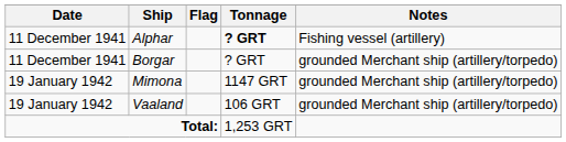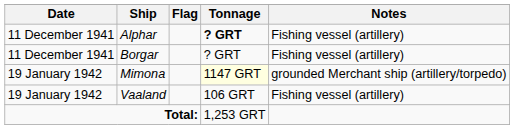Borgar | Notes: grounded Merchant ship (artillery/torpedo) -> Fishing vessel (artillery)
Mimona | Tonnage: no background -> lightyellow background
Vaaland | Notes: grounded Merchant ship (artillery/torpedo) -> Fishing vessel (artillery)
